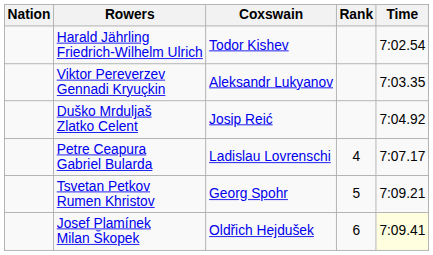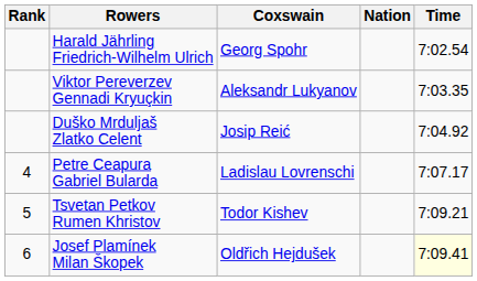columns swapped: Rank <-> Nation
Harald Jährling Friedrich-Wilhelm Ulrich | Coxswain: Todor Kishev -> Georg Spohr
Tsvetan Petkov Rumen Khristov | Coxswain: Georg Spohr -> Todor Kishev
